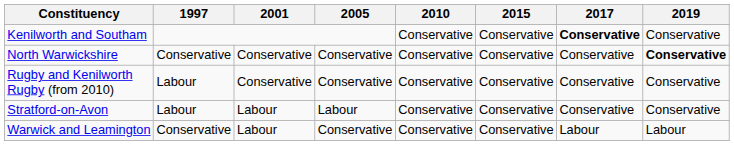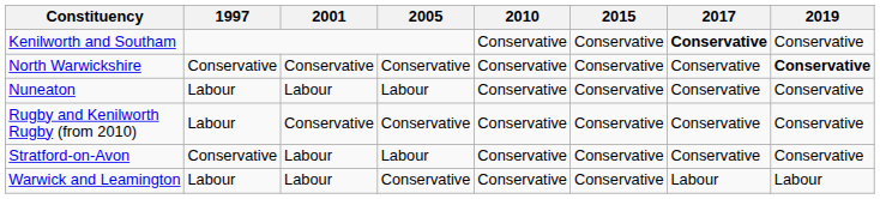+ row: Nuneaton | Labour | Labour | Labour | Conservative | Conservative | Conservative | Conservative
Stratford-on-Avon | 1997: Labour -> Conservative
Warwick and Leamington | 1997: Conservative -> Labour
